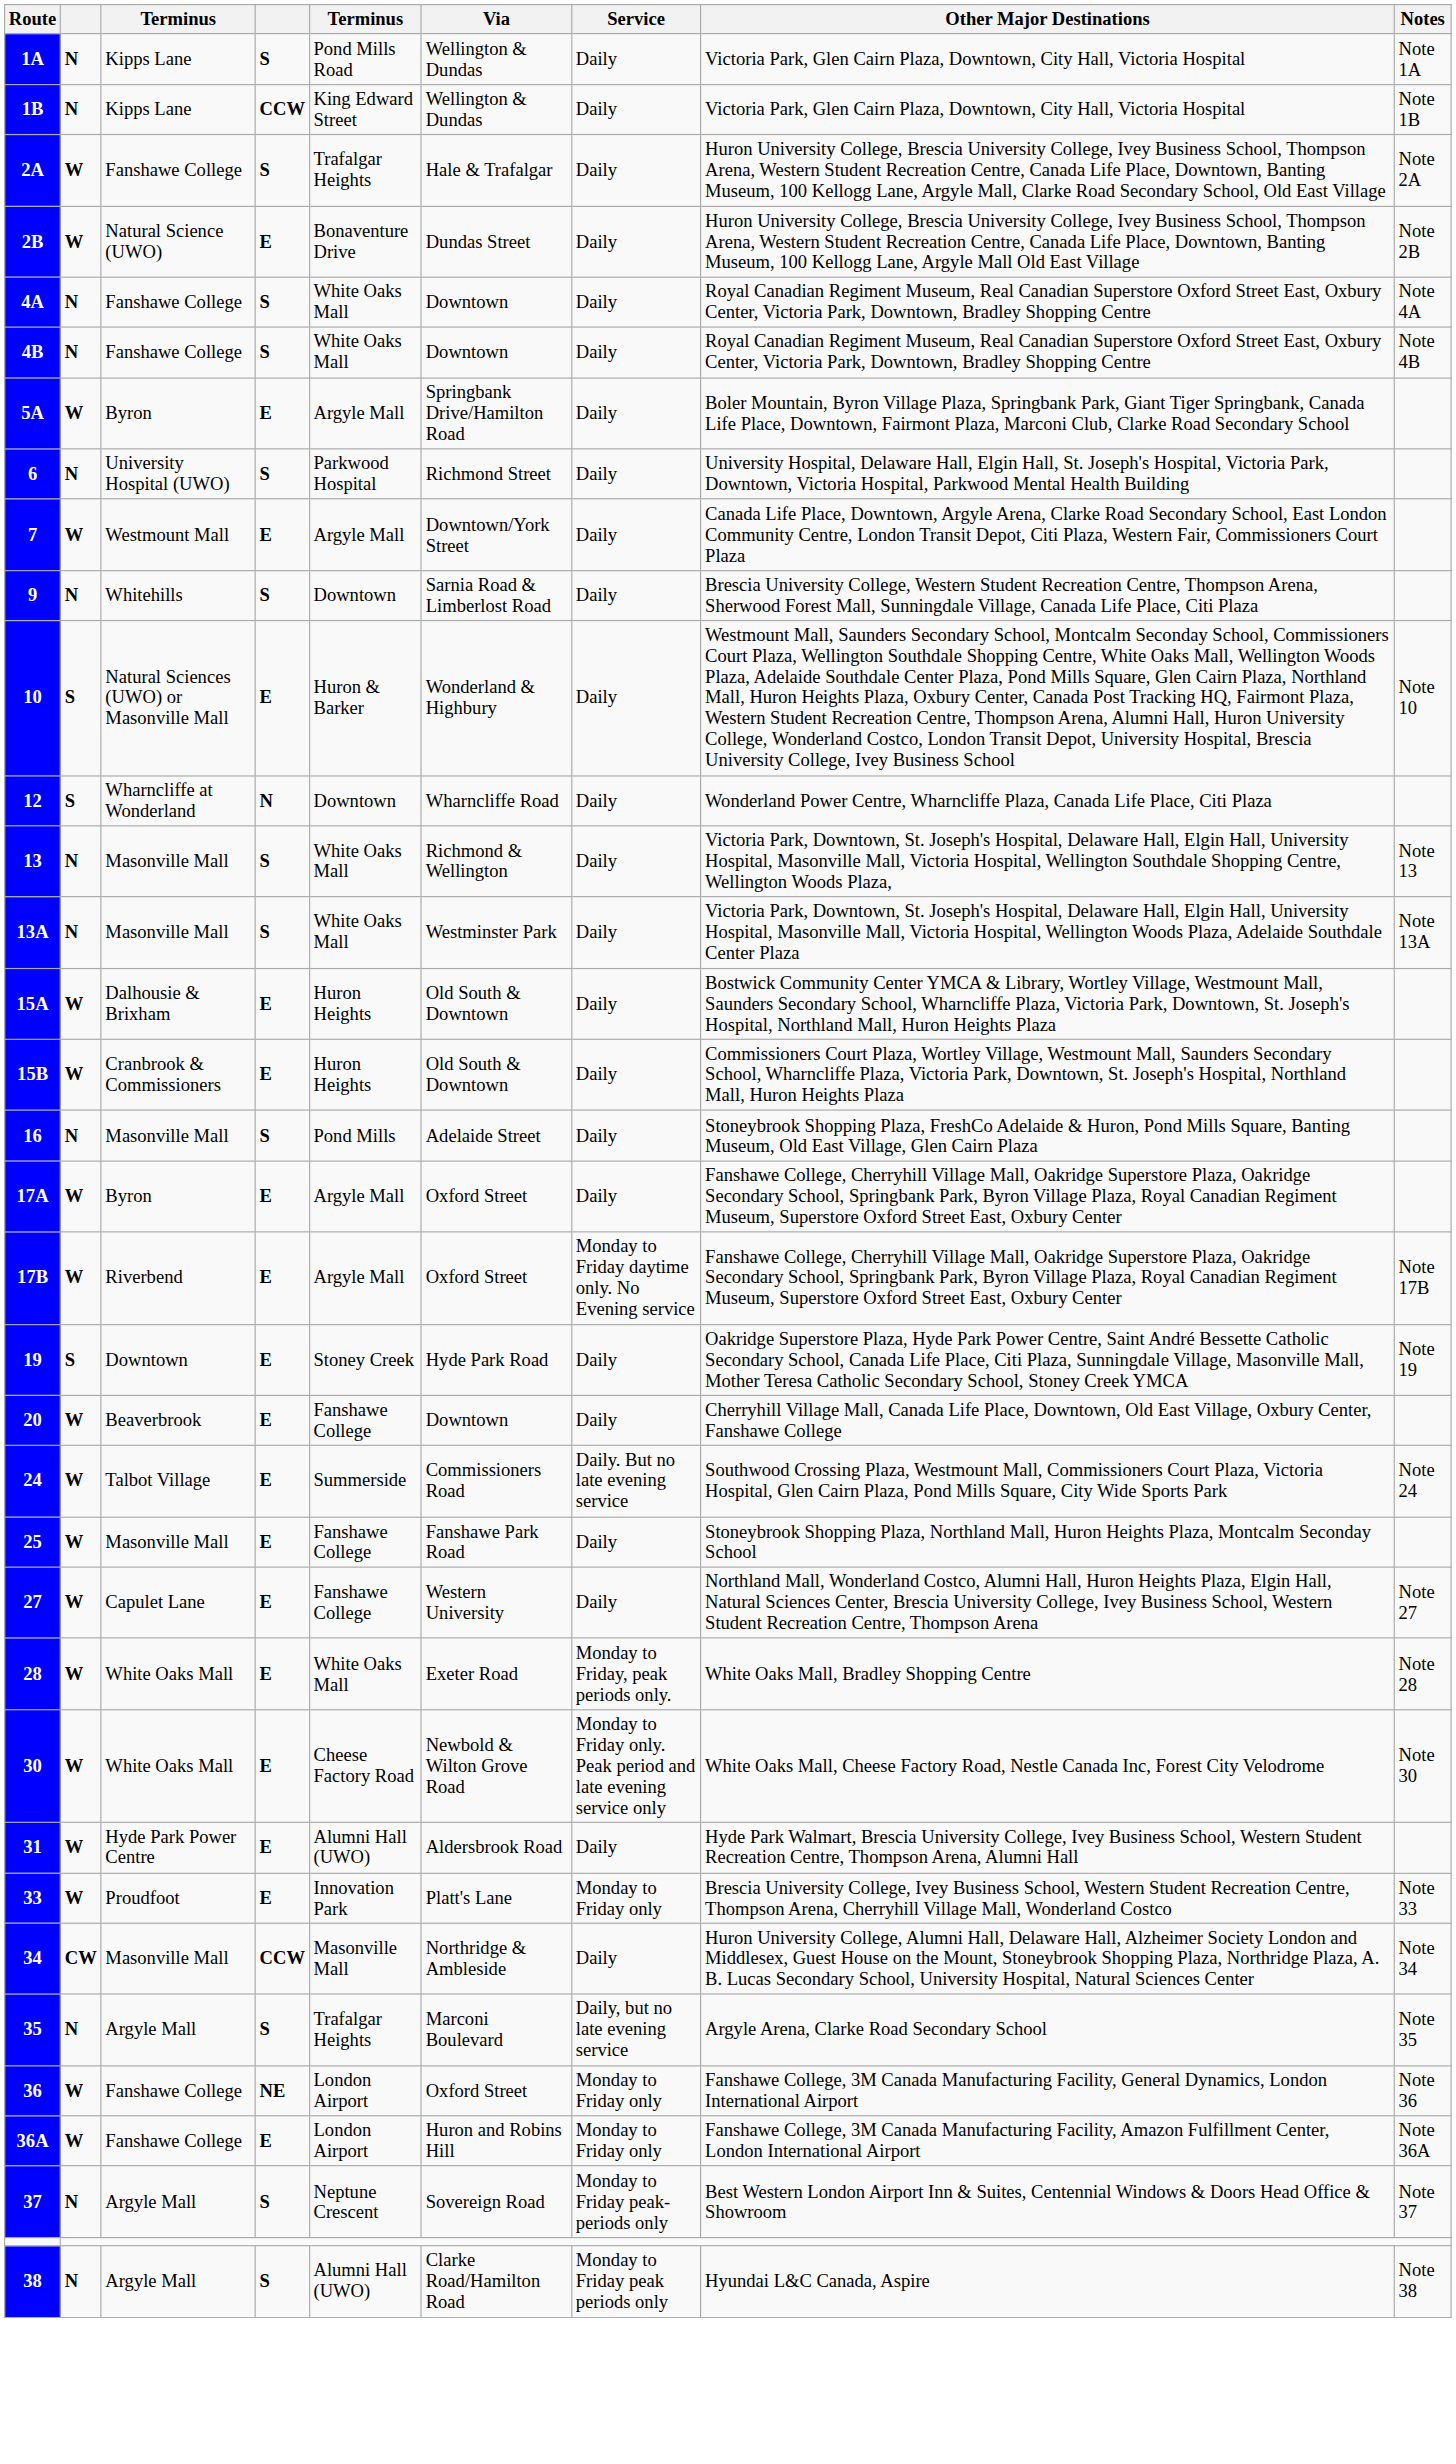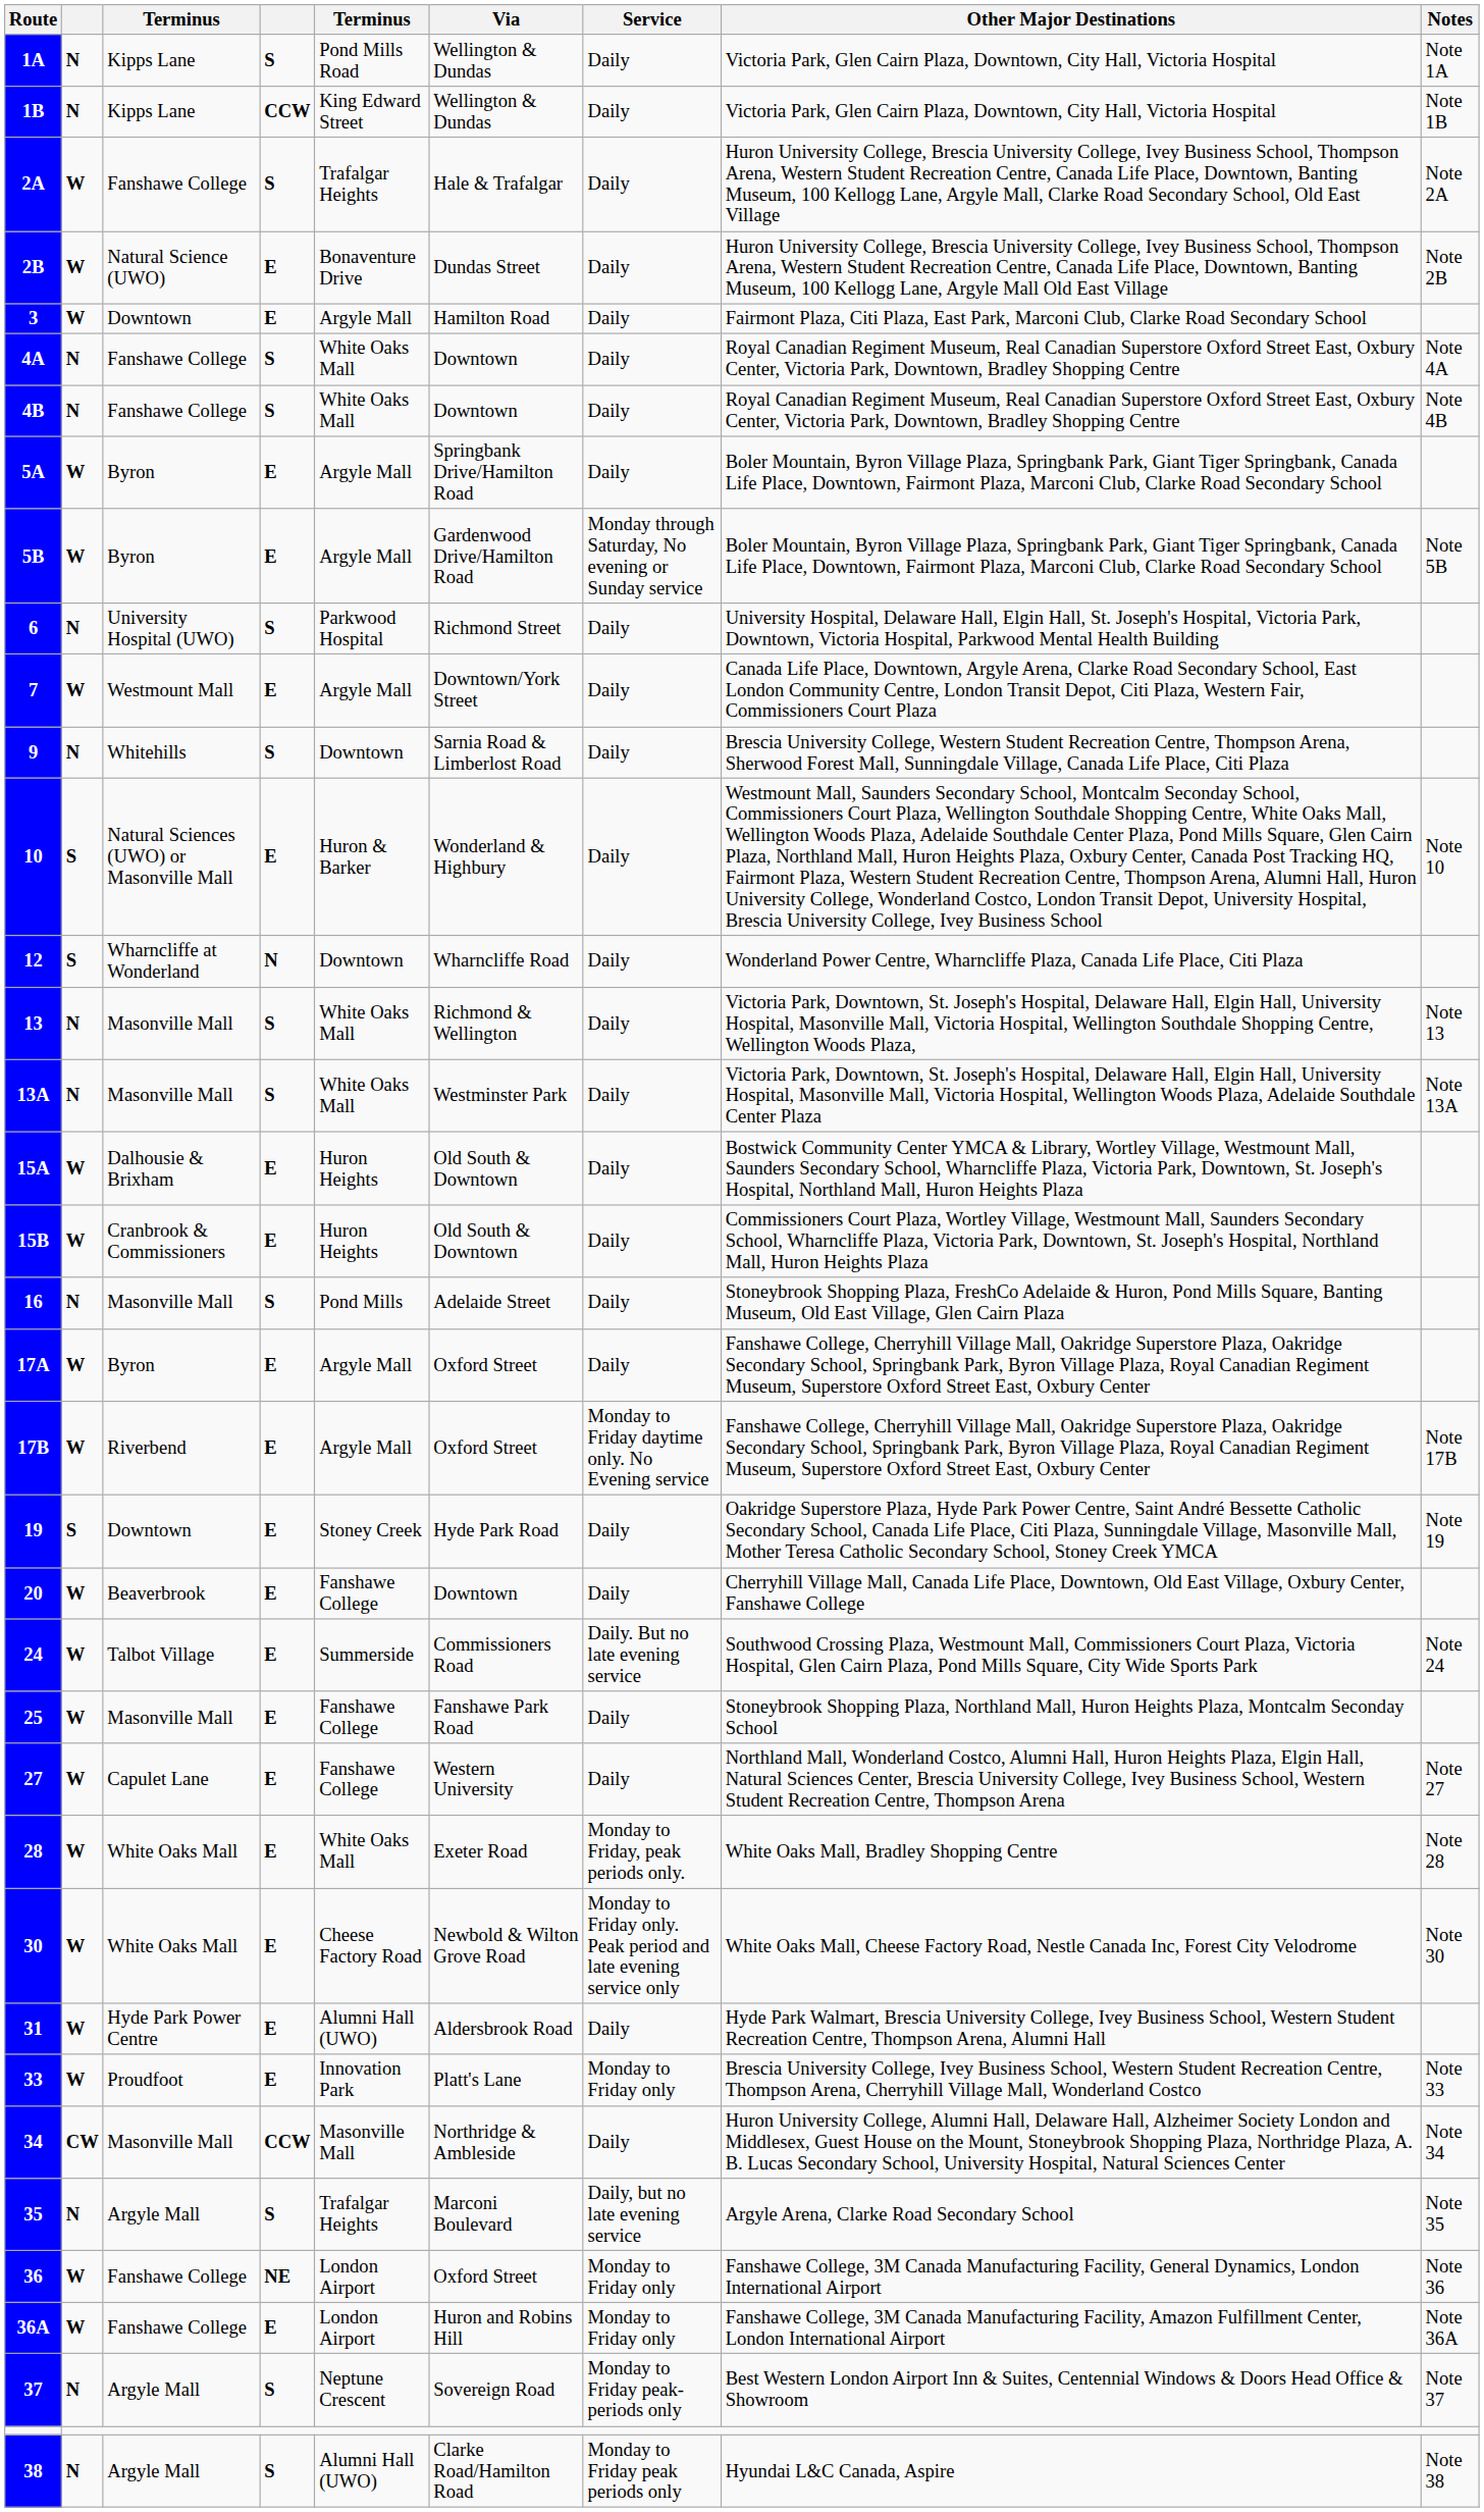+ row: 3 | W | Downtown | E | Argyle Mall | Hamilton Road | Daily | Fairmont Plaza, Citi Plaza, East Park, Marconi Club, Clarke Road Secondary School
+ row: 5B | W | Byron | E | Argyle Mall | Gardenwood Drive/Hamilton Road | Monday through Saturday, No evening or Sunday service | Boler Mountain, Byron Village Plaza, Springbank Park, Giant Tiger Springbank, Canada Life Place, Downtown, Fairmont Plaza, Marconi Club, Clarke Road Secondary School | Note 5B
